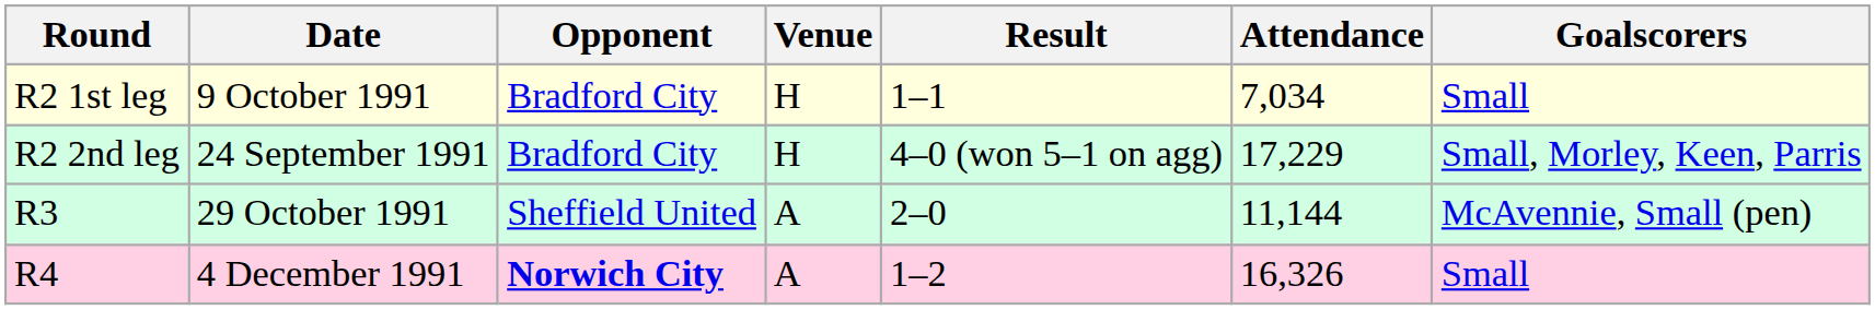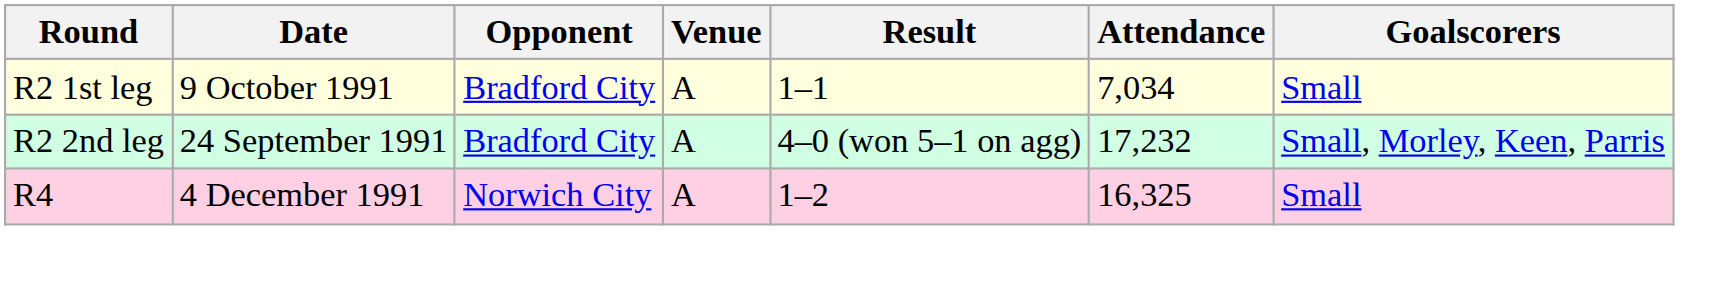R2 1st leg | Venue: H -> A
R2 2nd leg | Venue: H -> A
R2 2nd leg | Attendance: 17,229 -> 17,232
- row: R3 | 29 October 1991 | Sheffield United | A | 2–0 | 11,144 | McAvennie, Small (pen)
R4 | Opponent: bold -> normal
R4 | Attendance: 16,326 -> 16,325
